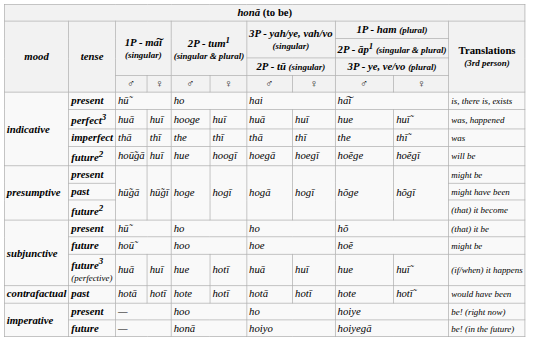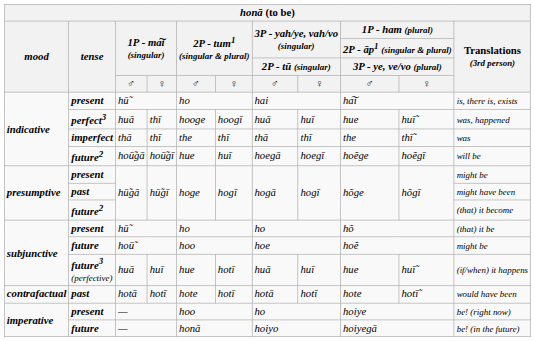perfect3 / huā | 1P - ma͠i (singular) / ♀: huī -> thī
perfect3 / huā | 2P - tum1 (singular & plural) / ♀: huī -> hoogī
hoū̃gā | 1P - ma͠i (singular) / ♀: huī -> hoū̃gī
hoū̃gā | 2P - tum1 (singular & plural) / ♀: hoogī -> huī
